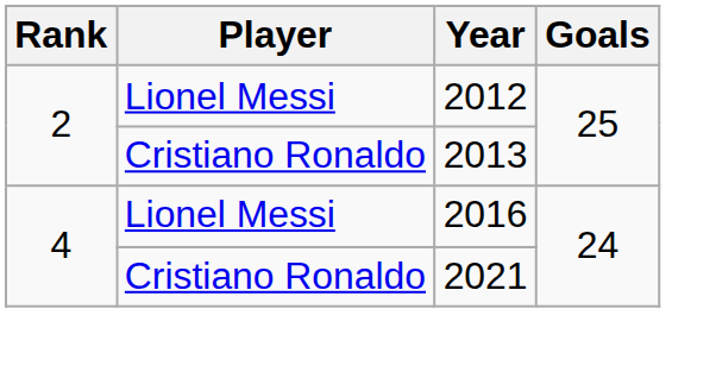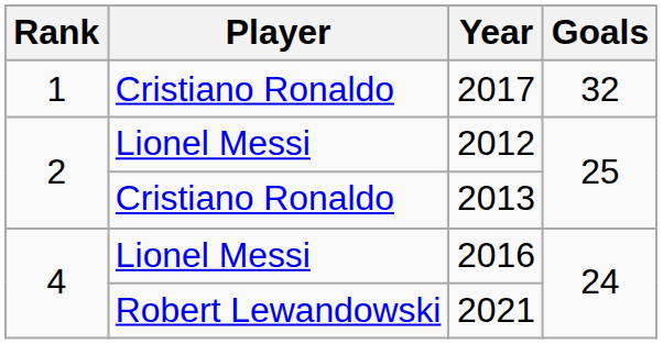+ row: 1 | Cristiano Ronaldo | 2017 | 32
2021 | Player: Cristiano Ronaldo -> Robert Lewandowski
